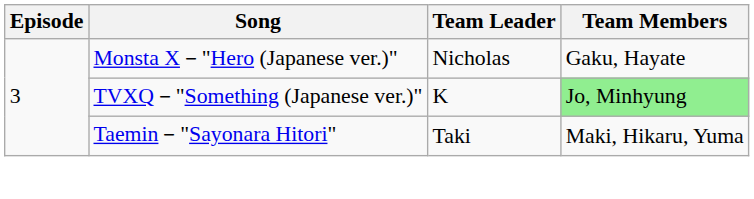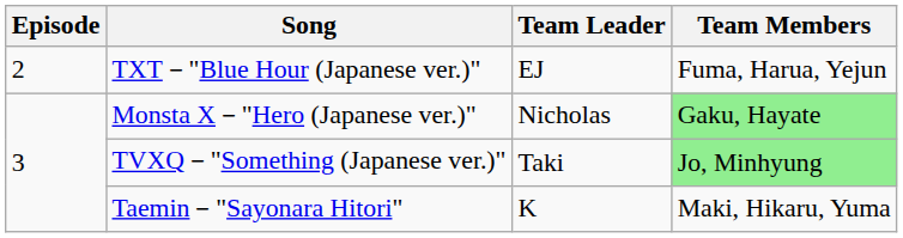+ row: 2 | TXT－"Blue Hour (Japanese ver.)" | EJ | Fuma, Harua, Yejun
Monsta X－"Hero (Japanese ver.)" | Team Members: no background -> lightgreen background
TVXQ－"Something (Japanese ver.)" | Team Leader: K -> Taki
Taemin－"Sayonara Hitori" | Team Leader: Taki -> K
